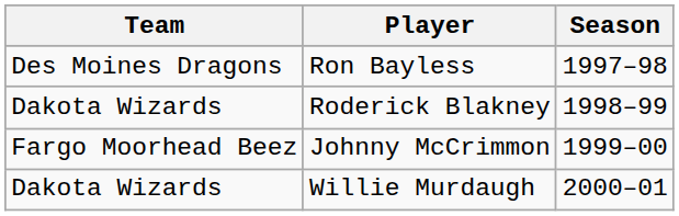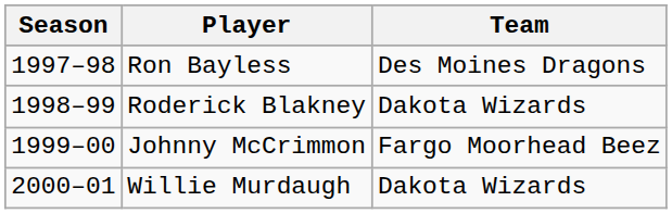columns swapped: Season <-> Team
